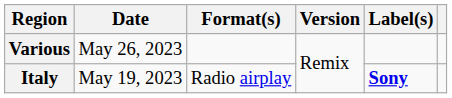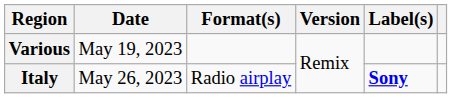Various | Date: May 26, 2023 -> May 19, 2023
Italy | Date: May 19, 2023 -> May 26, 2023
